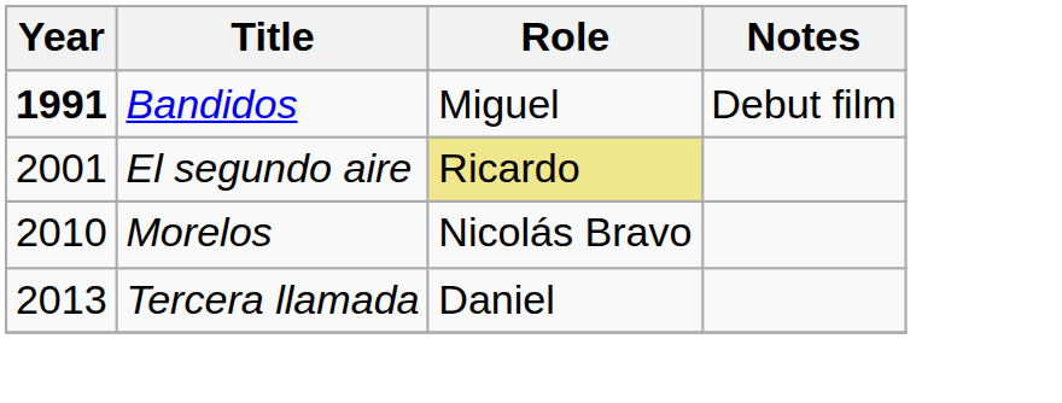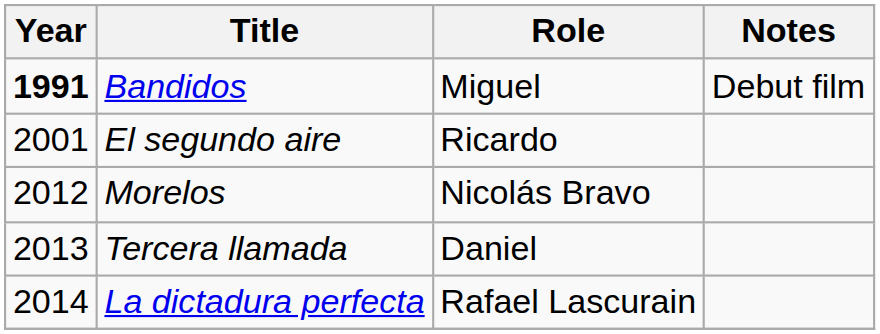El segundo aire | Role: khaki background -> no background
Morelos | Year: 2010 -> 2012
+ row: 2014 | La dictadura perfecta | Rafael Lascurain
